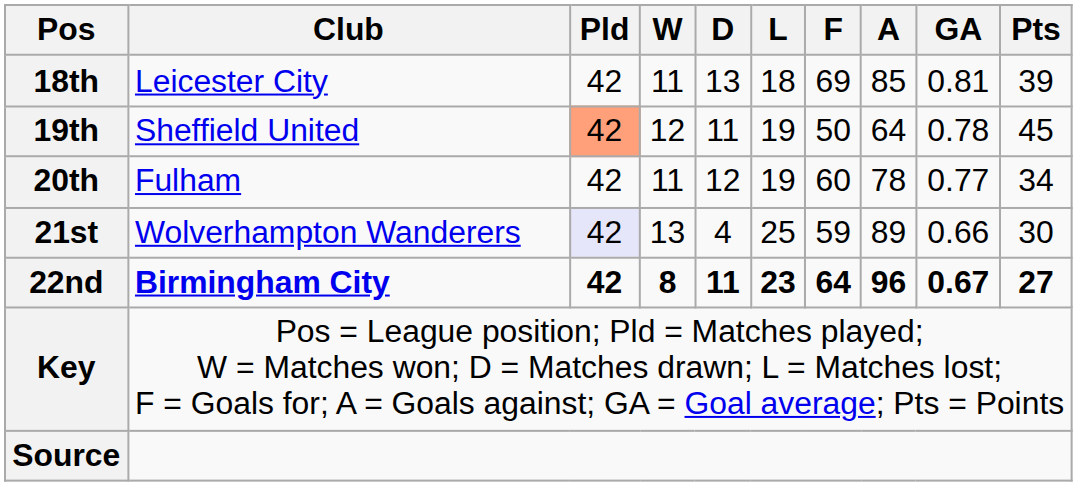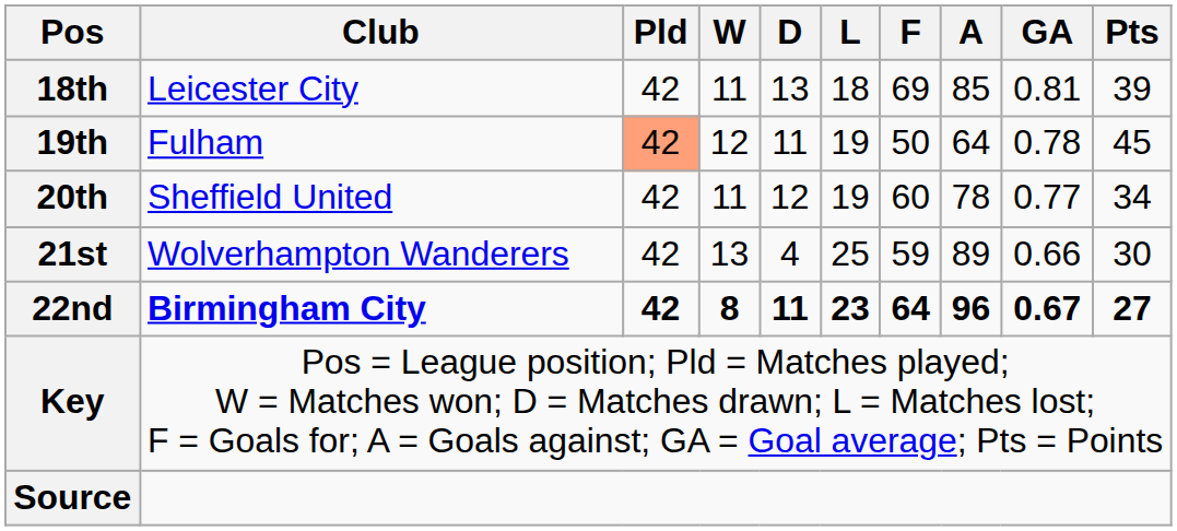19th | Club: Sheffield United -> Fulham
20th | Club: Fulham -> Sheffield United
21st | Pld: lavender background -> no background
